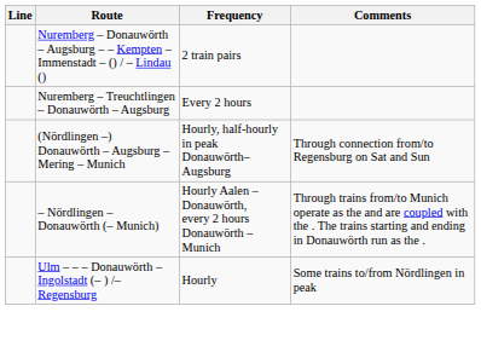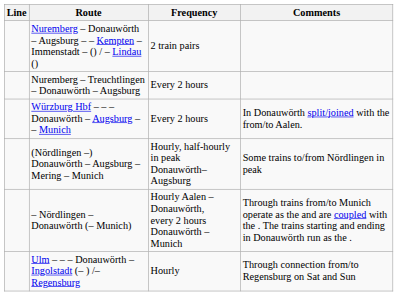+ row: Würzburg Hbf – – – Donauwörth – Augsburg – – Munich | Every 2 hours | In Donauwörth split/joined with the from/to Aalen.
(Nördlingen –) Donauwörth – Augsburg – Mering – Munich | Comments: Through connection from/to Regensburg on Sat and Sun -> Some trains to/from Nördlingen in peak
Ulm – – – Donauwörth – Ingolstadt (– ) /– Regensburg | Comments: Some trains to/from Nördlingen in peak -> Through connection from/to Regensburg on Sat and Sun
